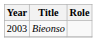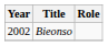Bieonso | Year: 2003 -> 2002
